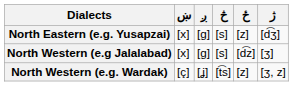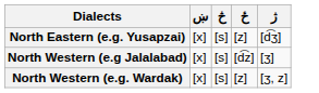- column: ږ | [ɡ] | [ɡ] | [ʝ]
North Western (e.g. Wardak) | ښ: [ç] -> [x]
North Western (e.g. Wardak) | څ: [t͡s] -> [s]
